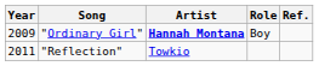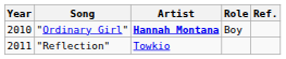"Ordinary Girl" | Year: 2009 -> 2010
